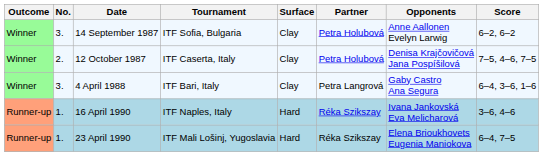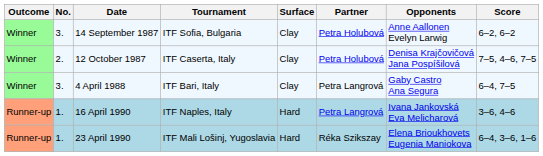4 April 1988 | Score: 6–4, 3–6, 1–6 -> 6–4, 7–5
16 April 1990 | Partner: Réka Szikszay -> Petra Langrová
23 April 1990 | Score: 6–4, 7–5 -> 6–4, 3–6, 1–6
